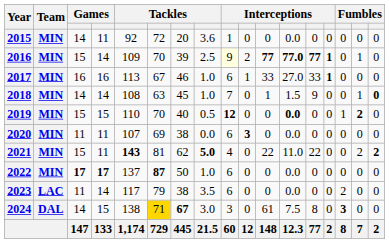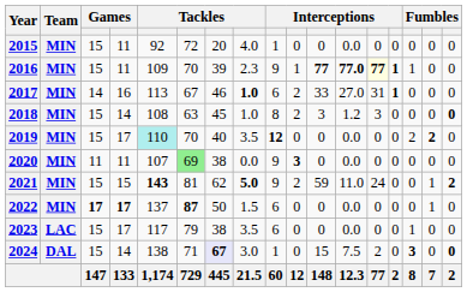2015 | column 3: 14 -> 15
2015 | column 8: 3.6 -> 4.0
2016 | column 4: 14 -> 11
2016 | column 8: 2.5 -> 2.3
2016 | column 9: lightyellow background -> no background
2016 | column 10: 2 -> 1
2016 | column 13: no background -> lightyellow background
2016 | column 15: 0 -> 1
2016 | column 16: 1 -> 0
2017 | column 3: 16 -> 14
2017 | column 8: normal -> bold
2017 | column 10: 1 -> 2
2017 | column 13: 33 -> 31
2018 | column 3: 14 -> 15
2018 | column 9: 7 -> 8
2018 | column 10: 0 -> 2
2018 | column 11: 1 -> 3
2018 | column 12: 1.5 -> 1.2
2018 | column 13: 9 -> 3
2018 | column 16: 1 -> 0
2019 | column 4: 15 -> 17
2019 | column 5: no background -> paleturquoise background
2019 | column 8: 0.5 -> 3.5
2019 | column 12: bold -> normal
2019 | column 15: 1 -> 2
2020 | column 6: no background -> lightgreen background
2020 | column 9: 6 -> 9
2021 | column 4: 11 -> 15
2021 | column 9: 4 -> 9
2021 | column 10: 0 -> 2
2021 | column 11: 22 -> 59
2021 | column 13: 22 -> 24
2021 | column 16: 2 -> 1
2022 | column 8: 1.0 -> 1.5
2022 | column 16: 0 -> 1
2023 | column 3: 11 -> 15
2023 | column 4: 14 -> 17
2023 | column 15: 2 -> 1
2024 | column 3: 14 -> 15
2024 | column 4: 15 -> 14
2024 | column 6: gold background -> no background
2024 | column 7: no background -> lavender background
2024 | column 9: 3 -> 1
2024 | column 11: 61 -> 15
2024 | column 13: 8 -> 2
2024 | column 17: normal -> bold
